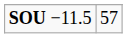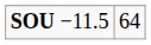SOU −11.5 | column 2: 57 -> 64
